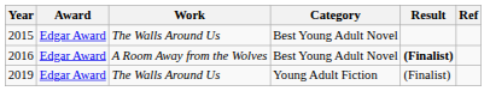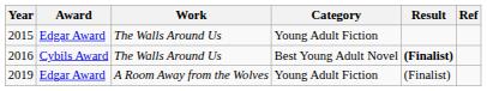2015 | Category: Best Young Adult Novel -> Young Adult Fiction
2016 | Award: Edgar Award -> Cybils Award
2016 | Work: A Room Away from the Wolves -> The Walls Around Us
2019 | Work: The Walls Around Us -> A Room Away from the Wolves
